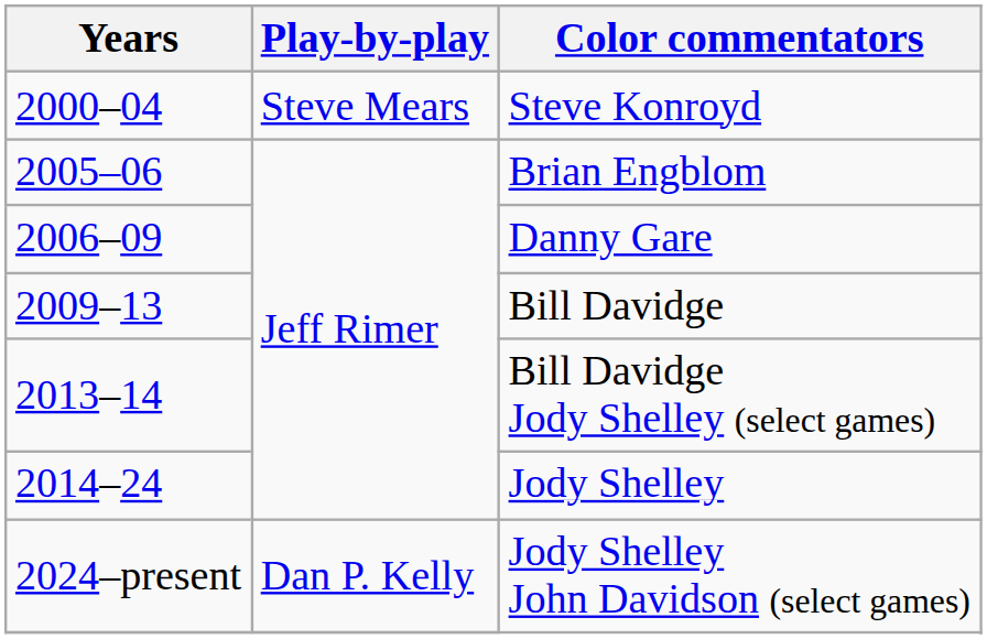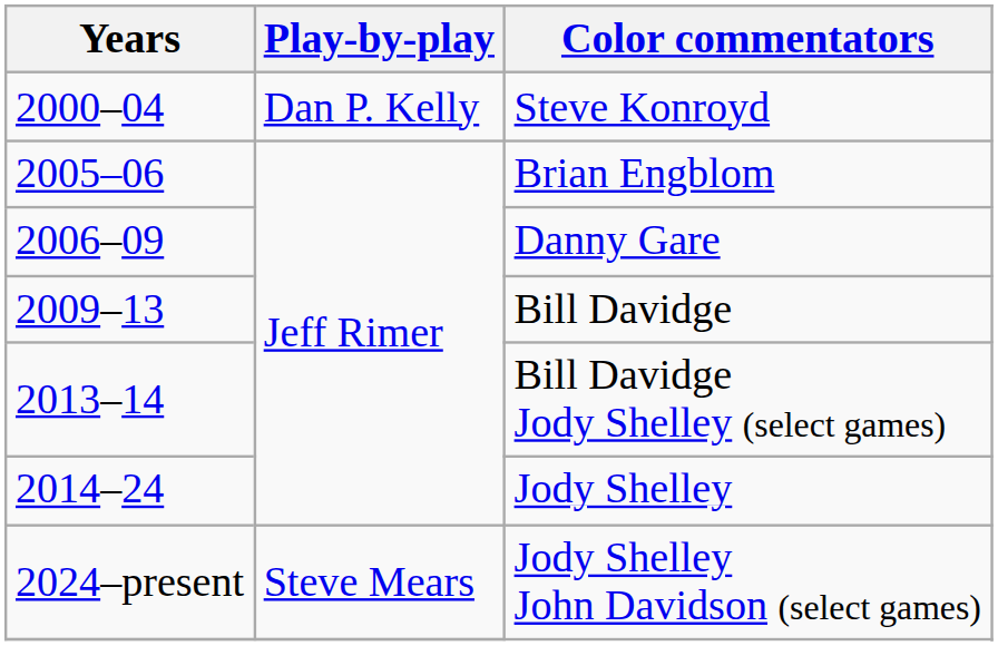Steve Konroyd | Play-by-play: Steve Mears -> Dan P. Kelly
2024–present / Jody Shelley John Davidson (select games) | Play-by-play: Dan P. Kelly -> Steve Mears
